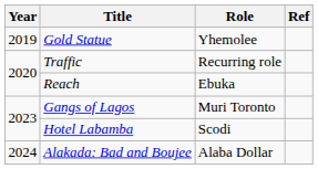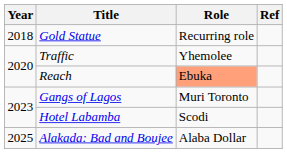Gold Statue | Year: 2019 -> 2018
Gold Statue | Role: Yhemolee -> Recurring role
Traffic | Role: Recurring role -> Yhemolee
Reach | Role: no background -> lightsalmon background
Alakada: Bad and Boujee | Year: 2024 -> 2025
